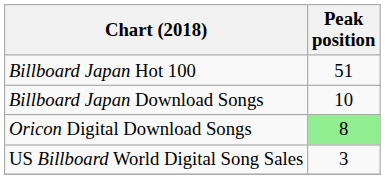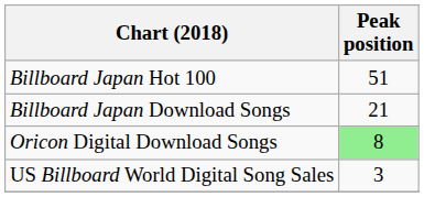Billboard Japan Download Songs | Peak position: 10 -> 21
